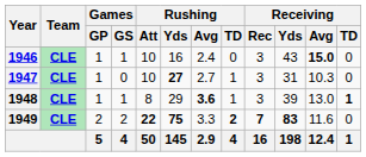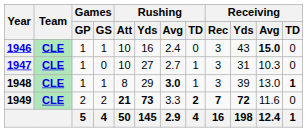1947 | Rushing / Yds: bold -> normal
1948 | Rushing / Avg: 3.6 -> 3.0
1949 | Rushing / Att: 22 -> 21
1949 | Rushing / Yds: 75 -> 73
1949 | Receiving / Yds: 83 -> 72
